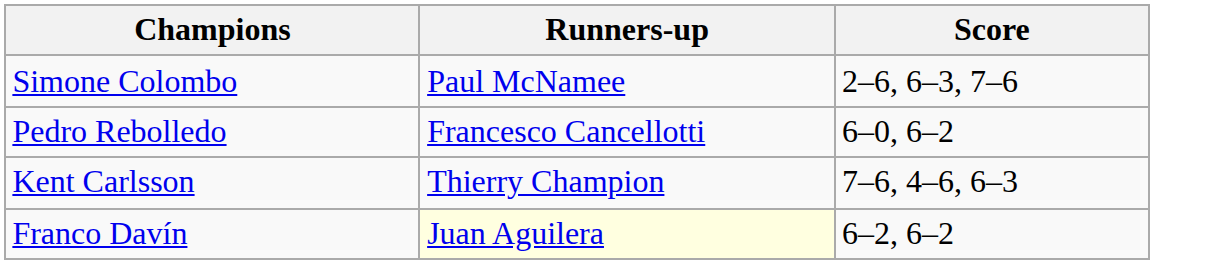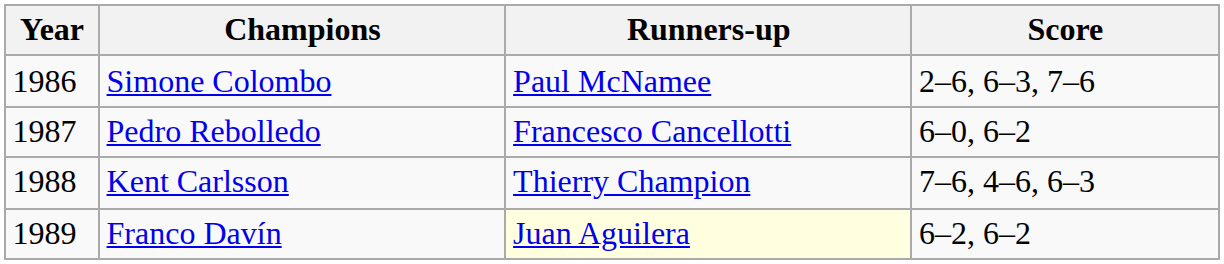+ column: Year | 1986 | 1987 | 1988 | 1989
